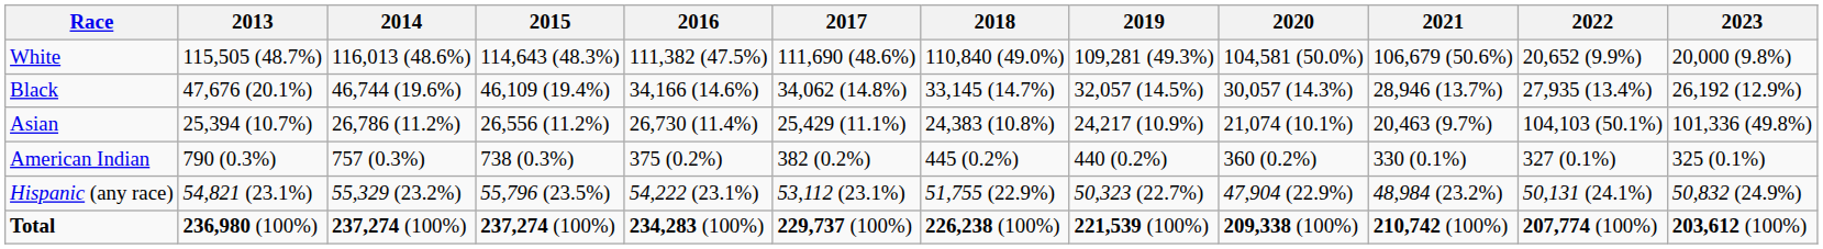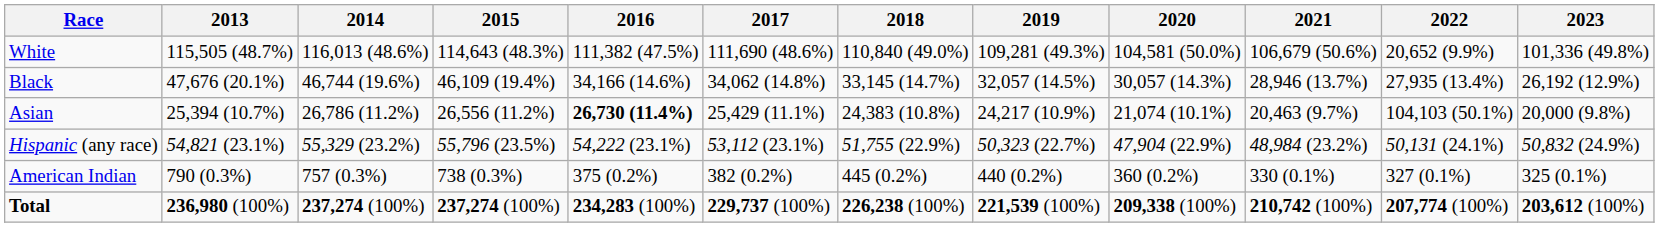White | 2023: 20,000 (9.8%) -> 101,336 (49.8%)
Asian | 2016: normal -> bold
Asian | 2023: 101,336 (49.8%) -> 20,000 (9.8%)
rows swapped: American Indian <-> Hispanic (any race)
